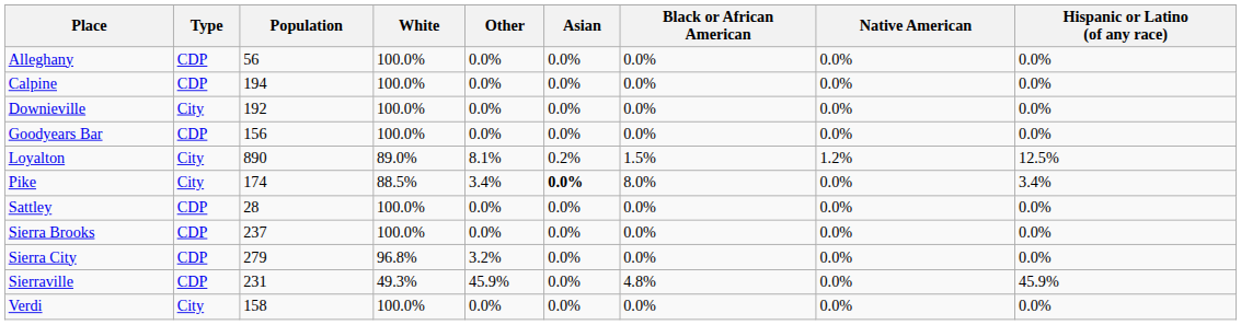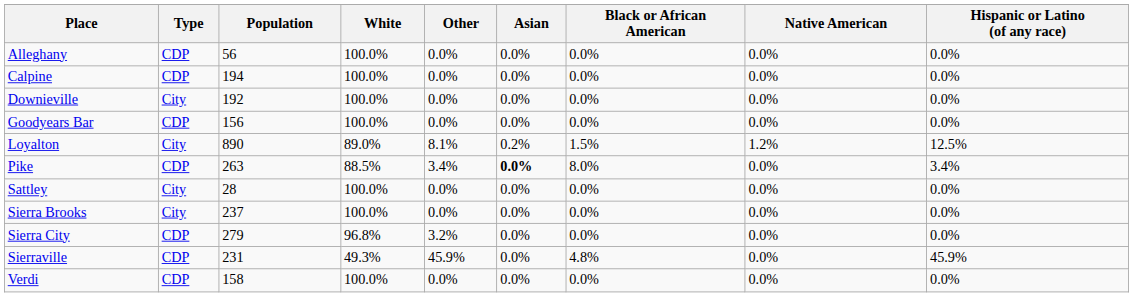Pike | Type: City -> CDP
Pike | Population: 174 -> 263
Sattley | Type: CDP -> City
Sierra Brooks | Type: CDP -> City
Verdi | Type: City -> CDP
